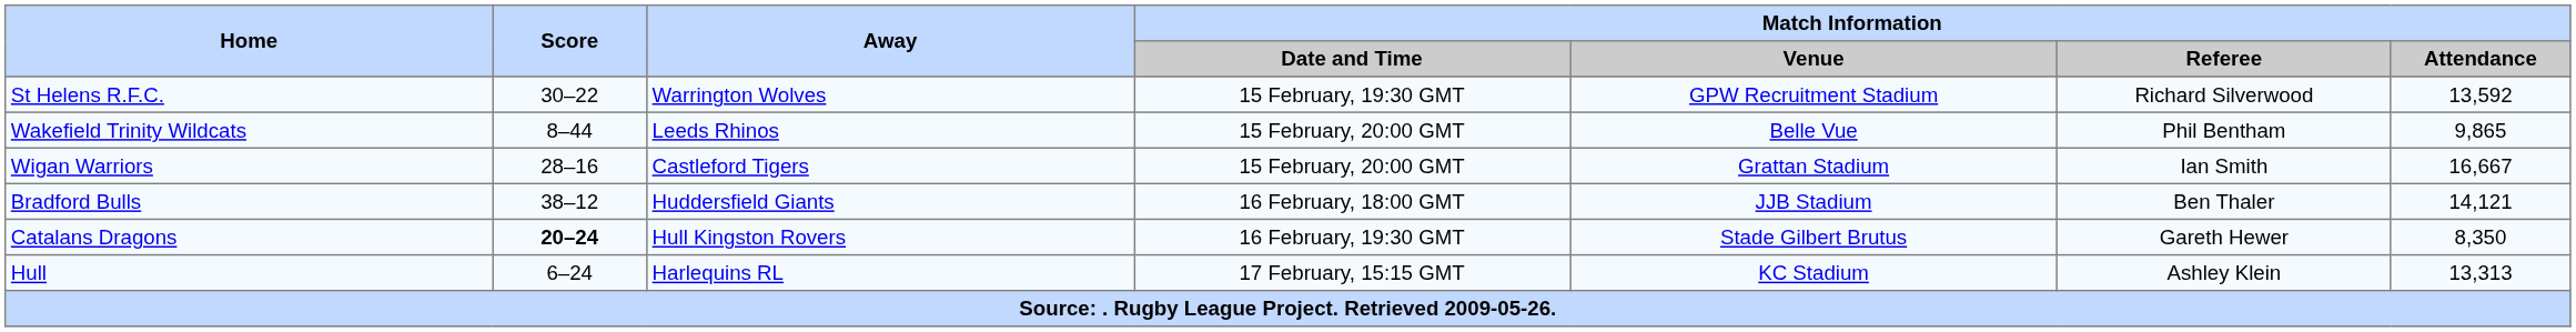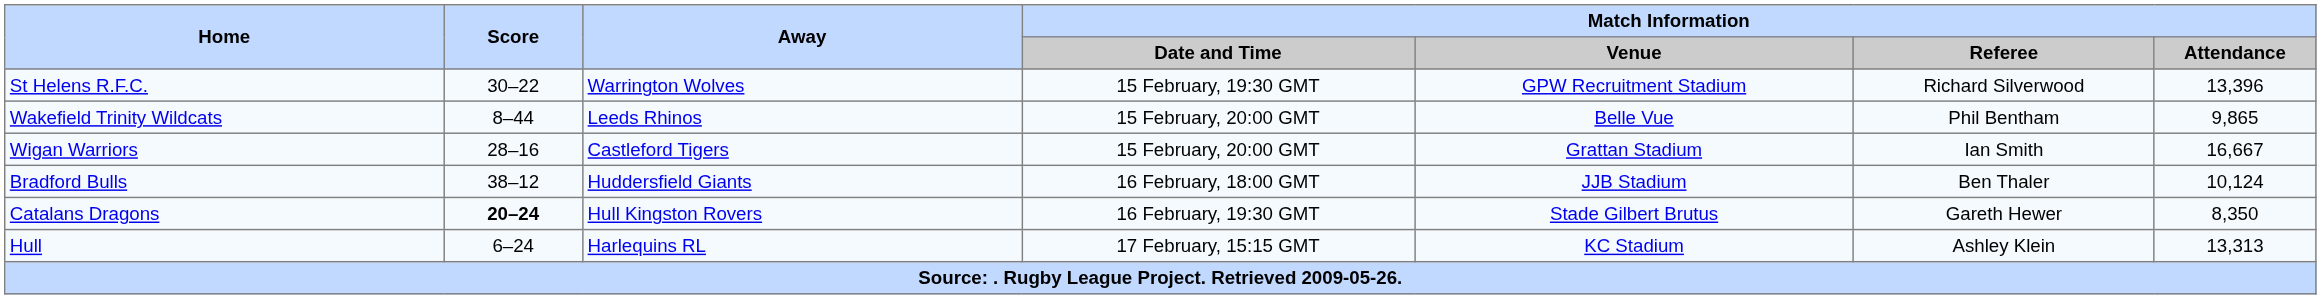St Helens R.F.C. | Match Information / Attendance: 13,592 -> 13,396
Bradford Bulls | Match Information / Attendance: 14,121 -> 10,124
